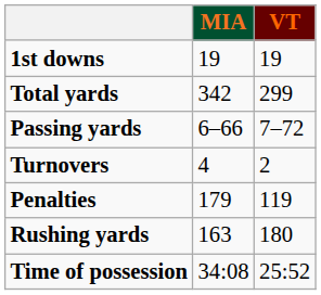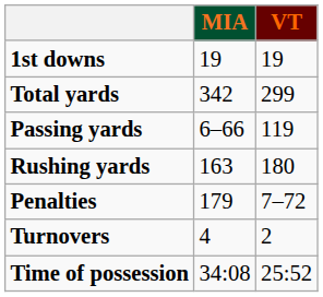Passing yards | VT: 7–72 -> 119
rows swapped: Rushing yards <-> Turnovers
Penalties | VT: 119 -> 7–72
